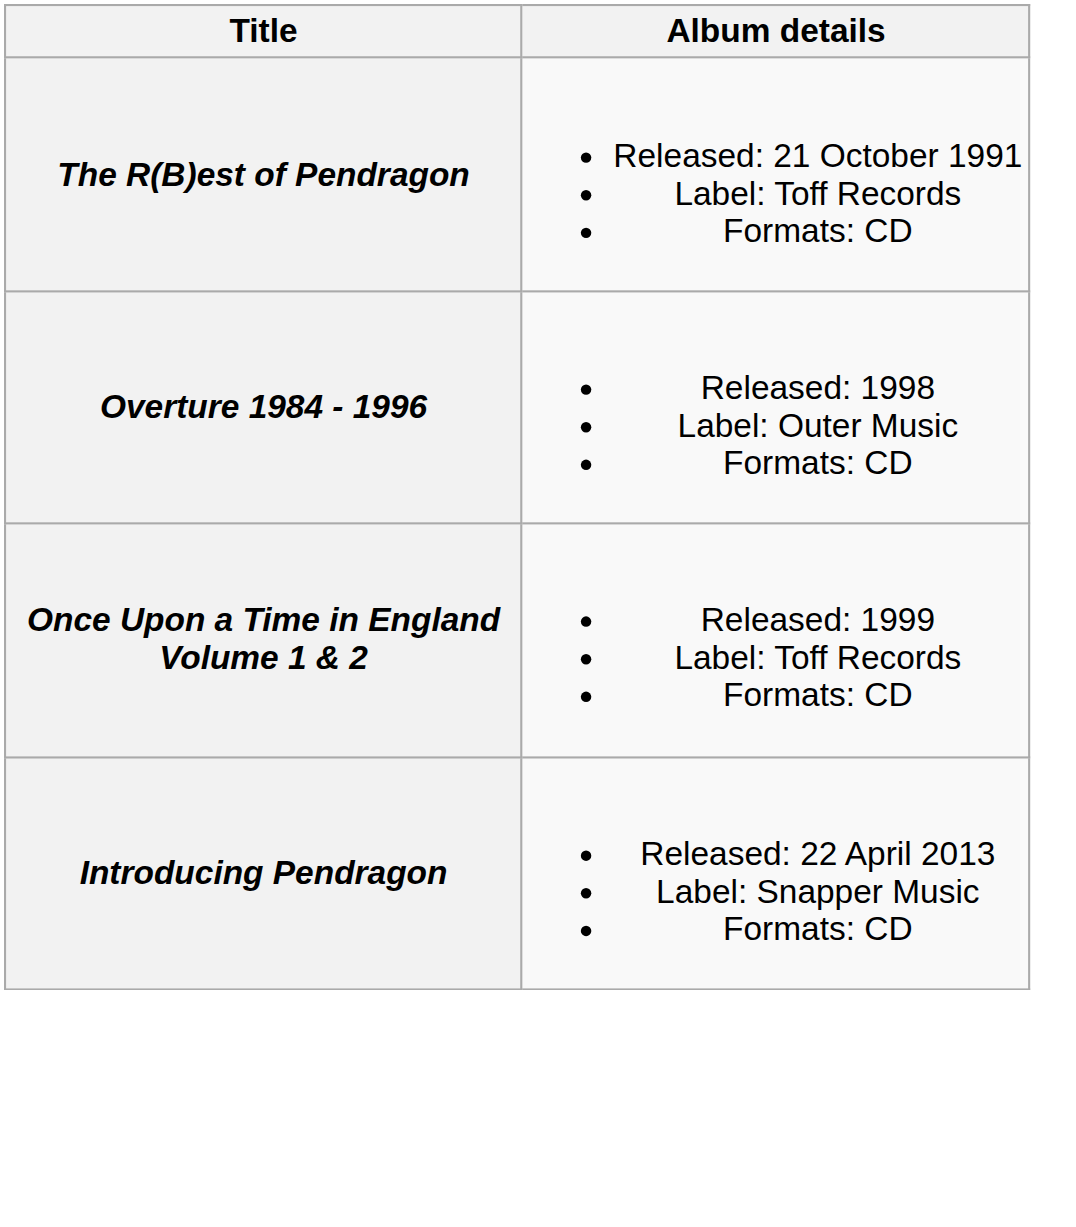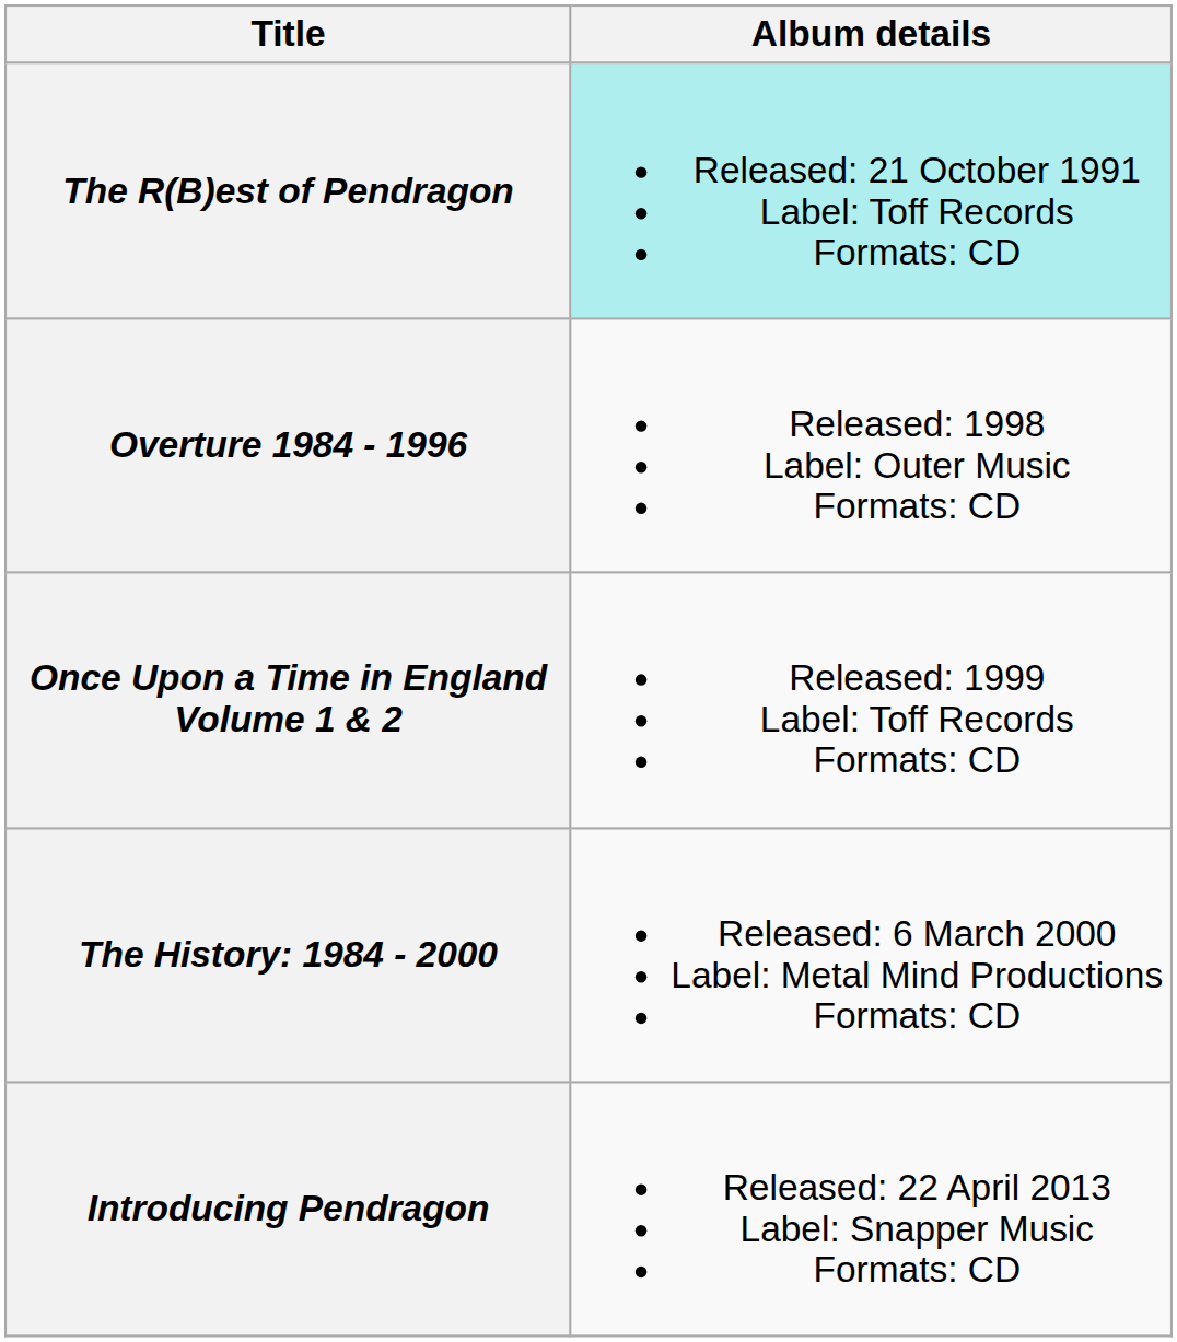The R(B)est of Pendragon | Album details: no background -> paleturquoise background
+ row: The History: 1984 - 2000 | Released: 6 March 2000 Label: Metal Mind Productions Formats: CD
